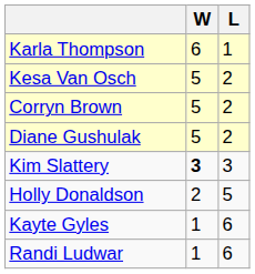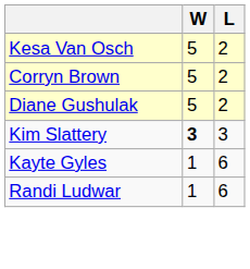- row: Karla Thompson | 6 | 1
- row: Holly Donaldson | 2 | 5
